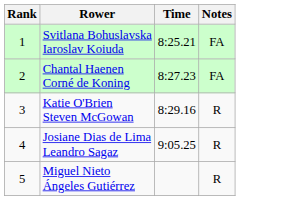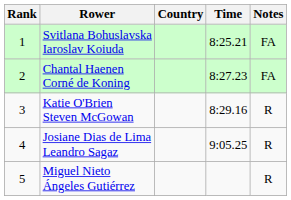+ column: Country
